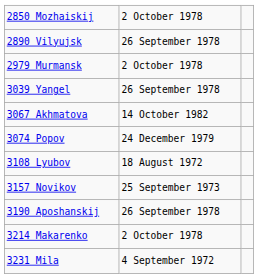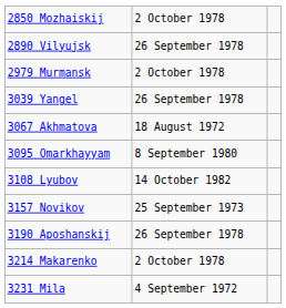3067 Akhmatova | column 2: 14 October 1982 -> 18 August 1972
- row: 3074 Popov | 24 December 1979
+ row: 3095 Omarkhayyam | 8 September 1980
3108 Lyubov | column 2: 18 August 1972 -> 14 October 1982
